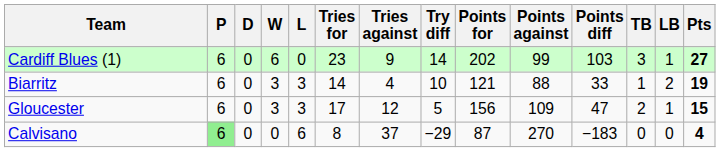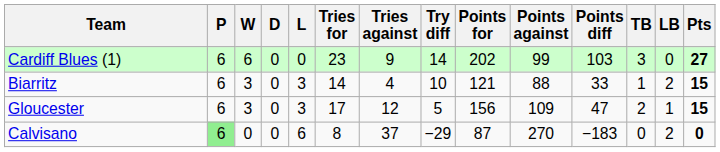columns swapped: W <-> D
Cardiff Blues (1) | LB: 1 -> 0
Biarritz | Pts: 19 -> 15
Calvisano | LB: 0 -> 2
Calvisano | Pts: 4 -> 0
